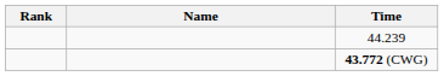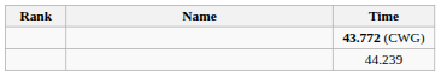rows swapped: 43.772 (CWG) <-> 44.239
